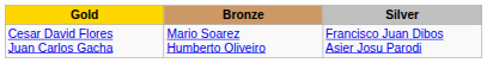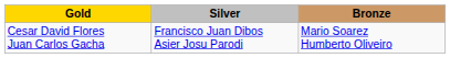columns swapped: Silver <-> Bronze
